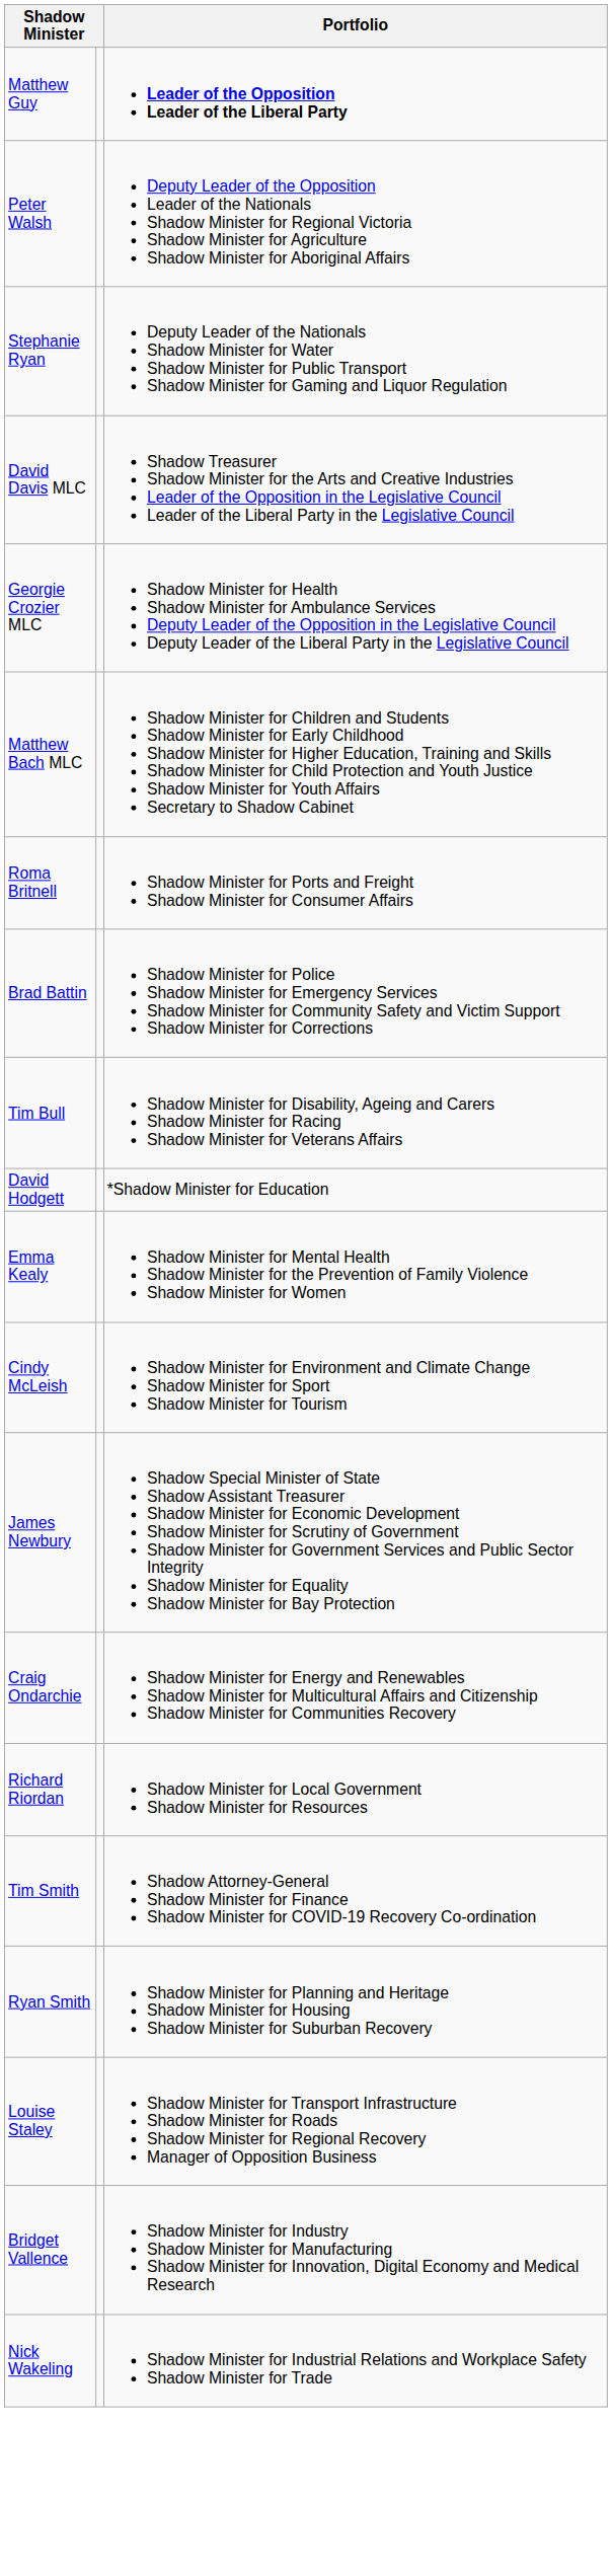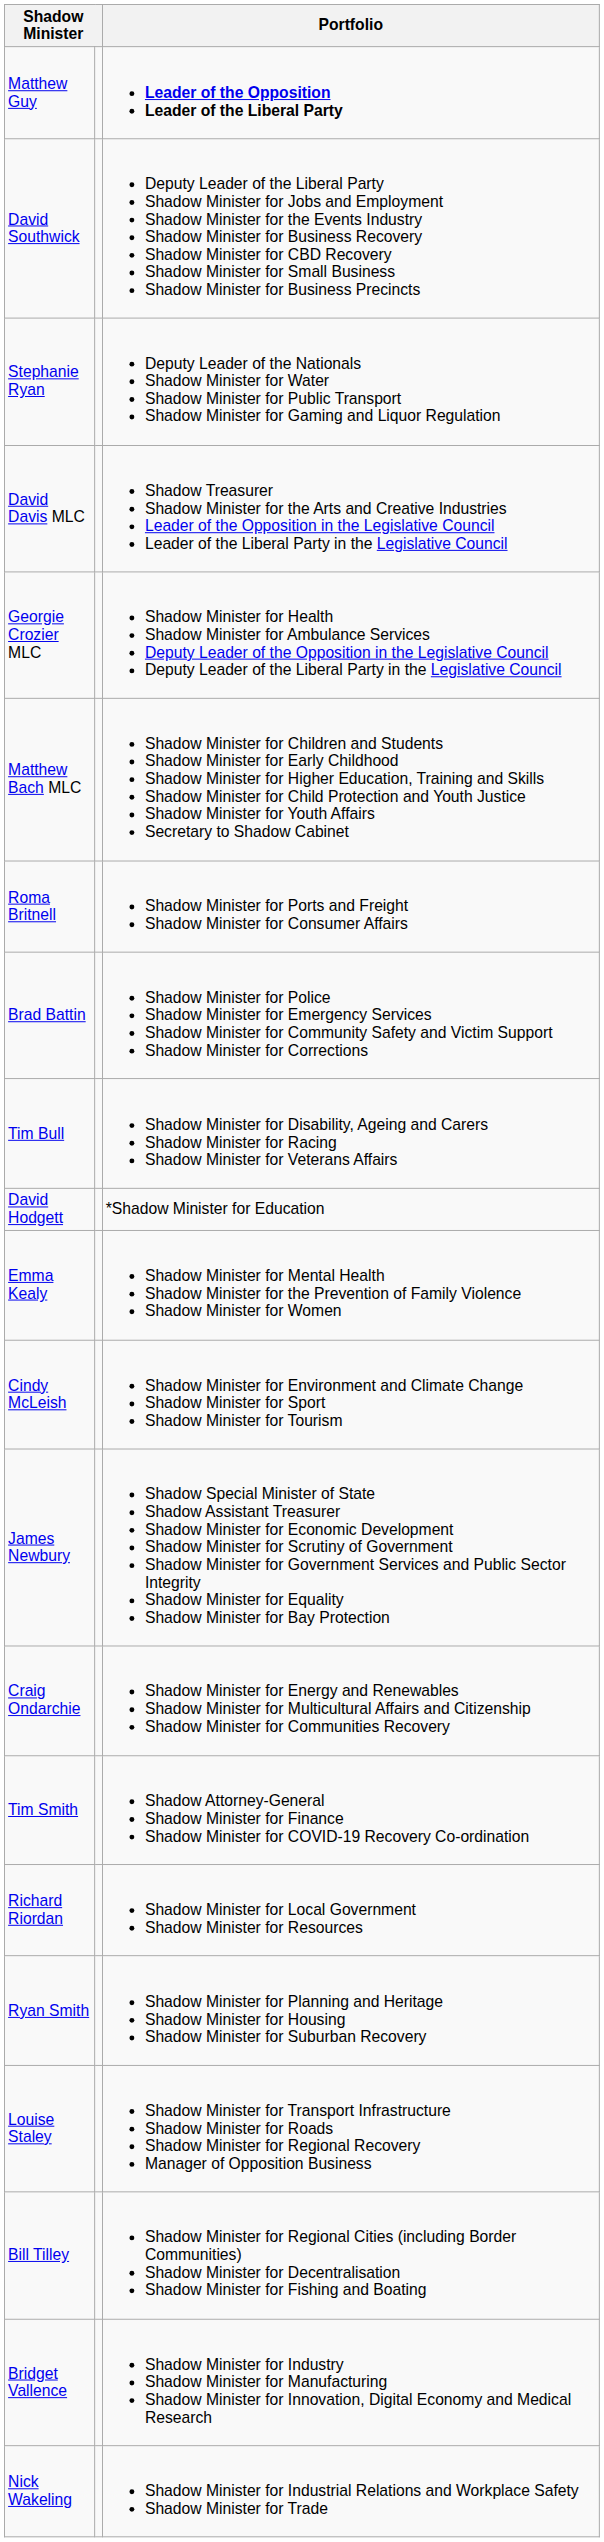- row: Peter Walsh | Deputy Leader of the Opposition Leader of the Nationals Shadow Minister for Regional Victoria Shadow Minister for Agriculture Shadow Minister for Aboriginal Affairs
+ row: David Southwick | Deputy Leader of the Liberal Party Shadow Minister for Jobs and Employment Shadow Minister for the Events Industry Shadow Minister for Business Recovery Shadow Minister for CBD Recovery Shadow Minister for Small Business Shadow Minister for Business Precincts
rows swapped: Richard Riordan <-> Tim Smith
+ row: Bill Tilley | Shadow Minister for Regional Cities (including Border Communities) Shadow Minister for Decentralisation Shadow Minister for Fishing and Boating
